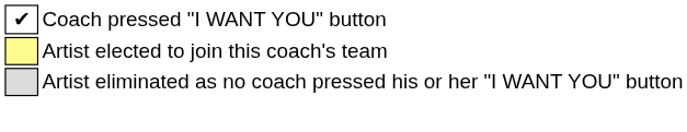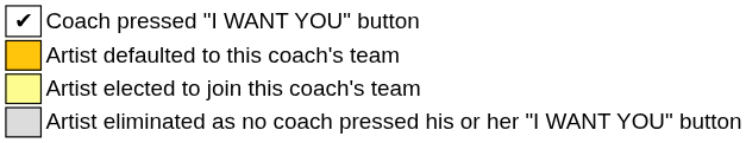+ row: Artist defaulted to this coach's team
